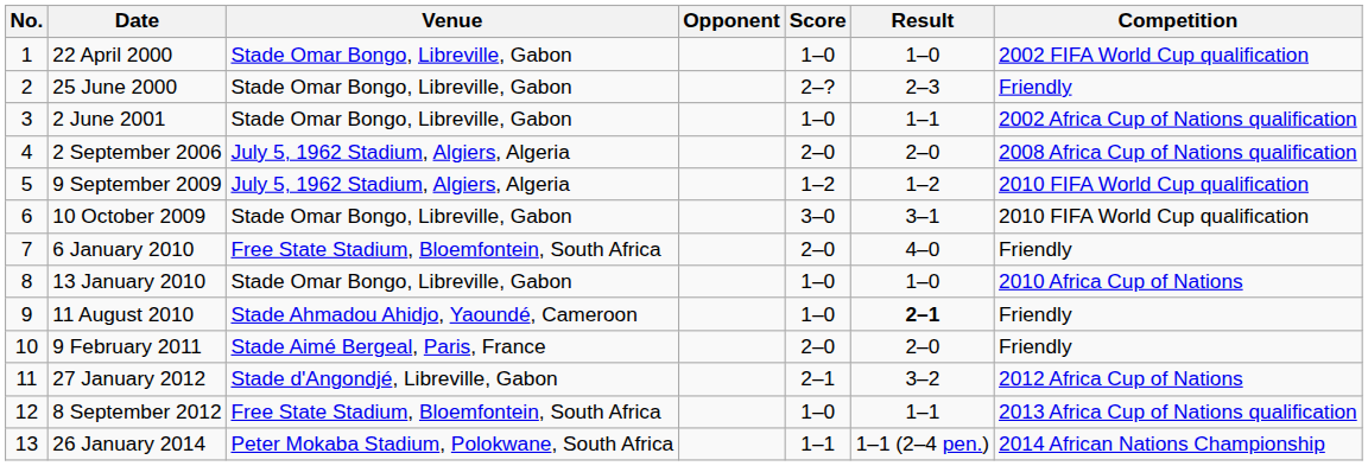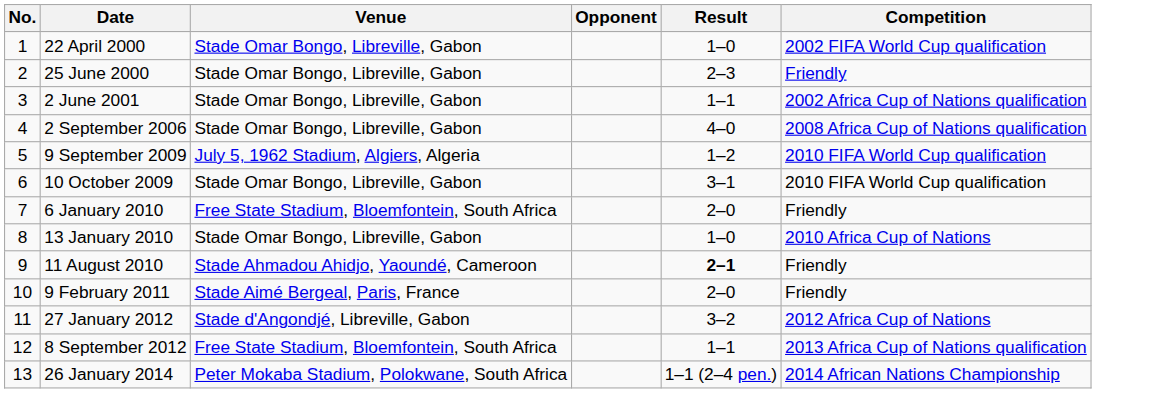- column: Score | 1–0 | 2–? | 1–0 | 2–0 | 1–2 | 3–0 | 2–0 | 1–0 | 1–0 | 2–0 | 2–1 | 1–0 | 1–1
2 September 2006 | Venue: July 5, 1962 Stadium, Algiers, Algeria -> Stade Omar Bongo, Libreville, Gabon
2 September 2006 | Result: 2–0 -> 4–0
6 January 2010 | Result: 4–0 -> 2–0
